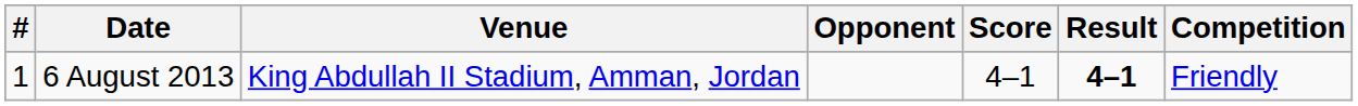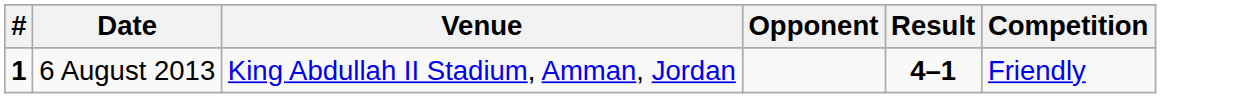- column: Score | 4–1
6 August 2013 | #: normal -> bold
